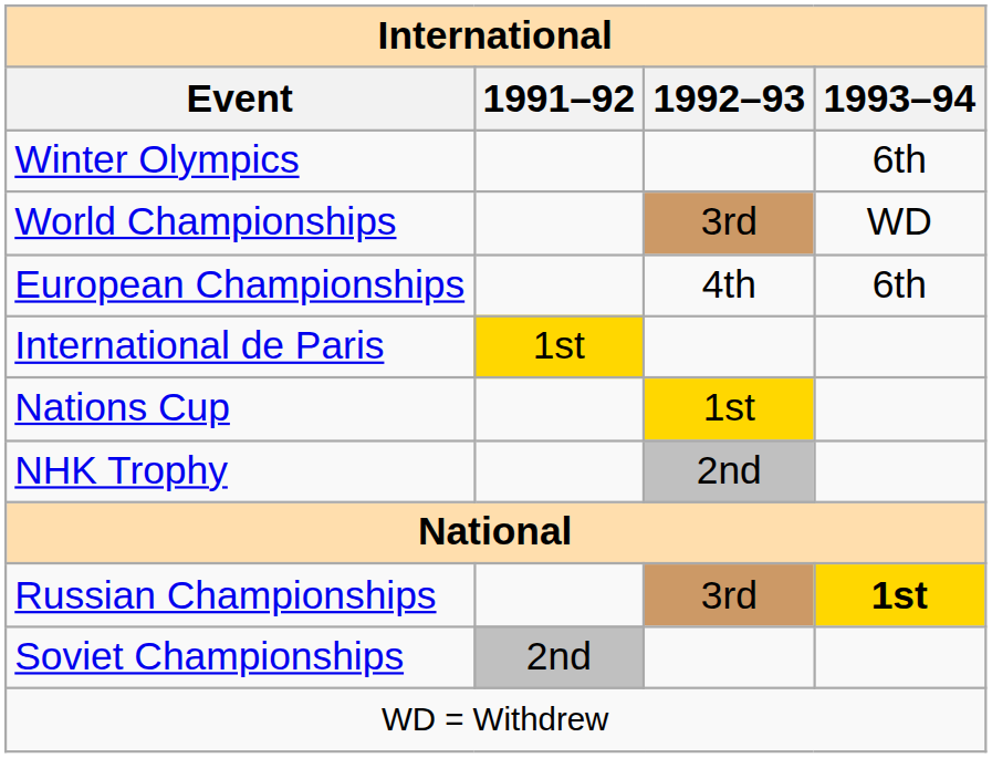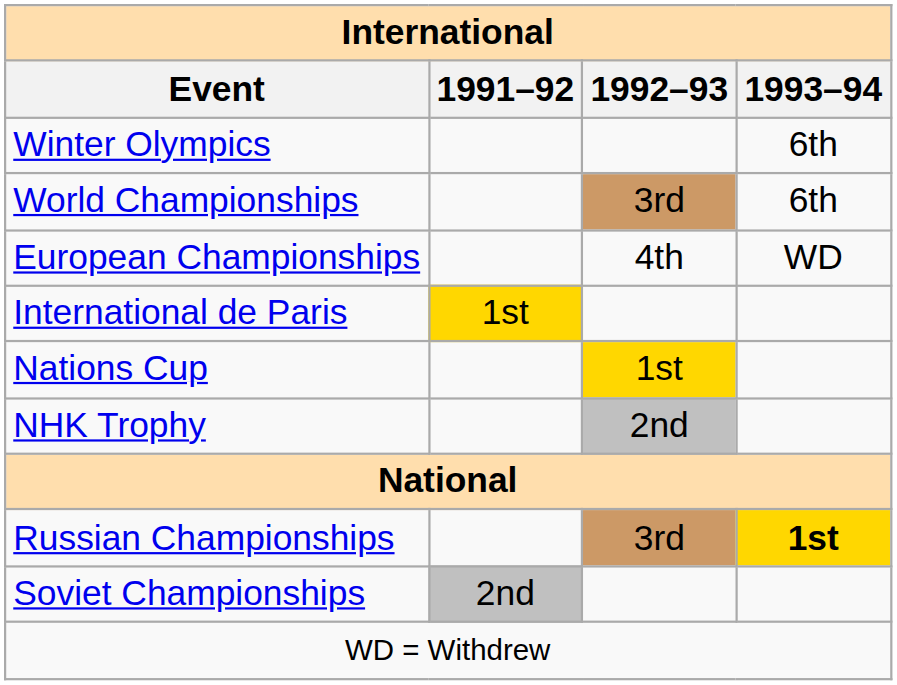World Championships | International / 1993–94: WD -> 6th
European Championships | International / 1993–94: 6th -> WD
